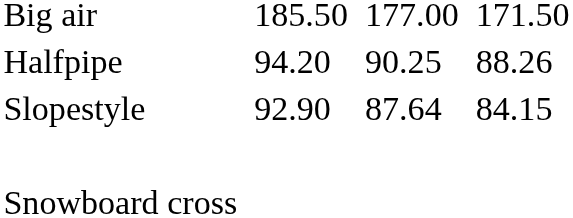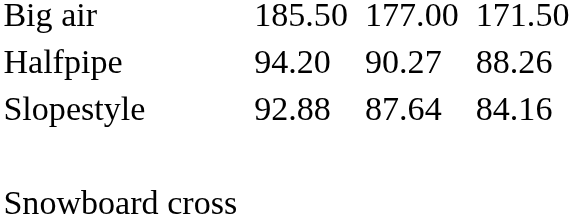Halfpipe | column 5: 90.25 -> 90.27
Slopestyle | column 3: 92.90 -> 92.88
Slopestyle | column 7: 84.15 -> 84.16
